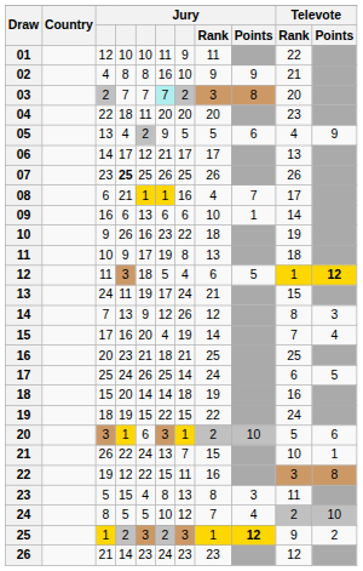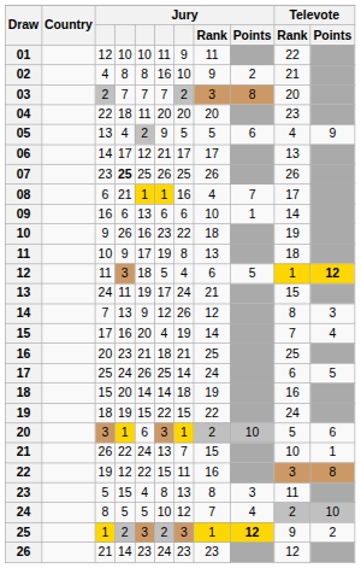02 | Jury / Points: 9 -> 2
03 | column 6: paleturquoise background -> no background
